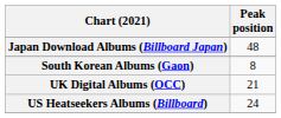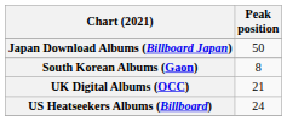Japan Download Albums (Billboard Japan) | Peak position: 48 -> 50
